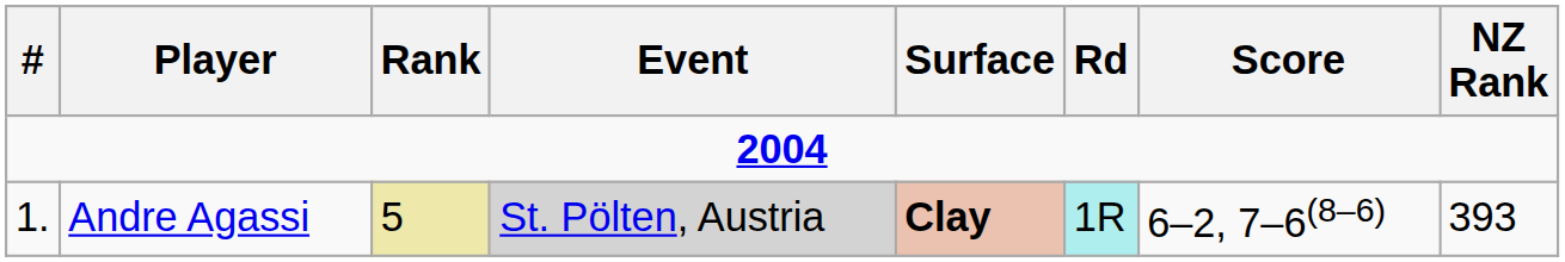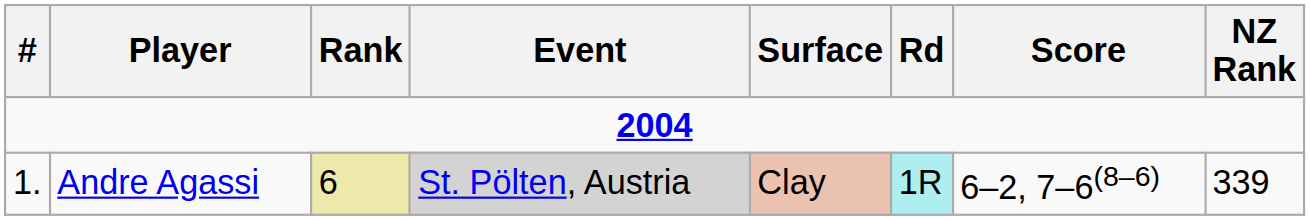Andre Agassi | Rank: 5 -> 6
Andre Agassi | Surface: bold -> normal
Andre Agassi | NZ Rank: 393 -> 339
